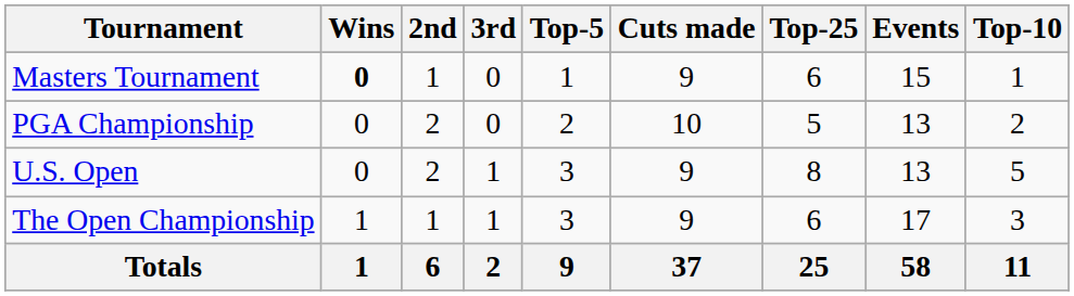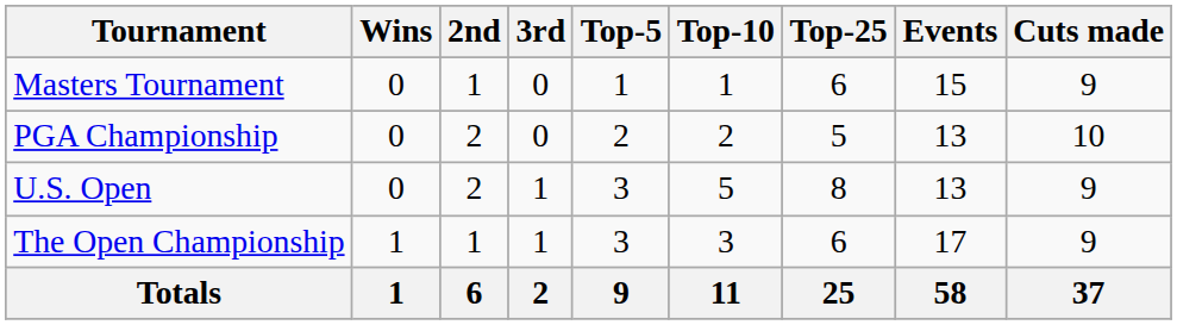columns swapped: Top-10 <-> Cuts made
Masters Tournament | Wins: bold -> normal
